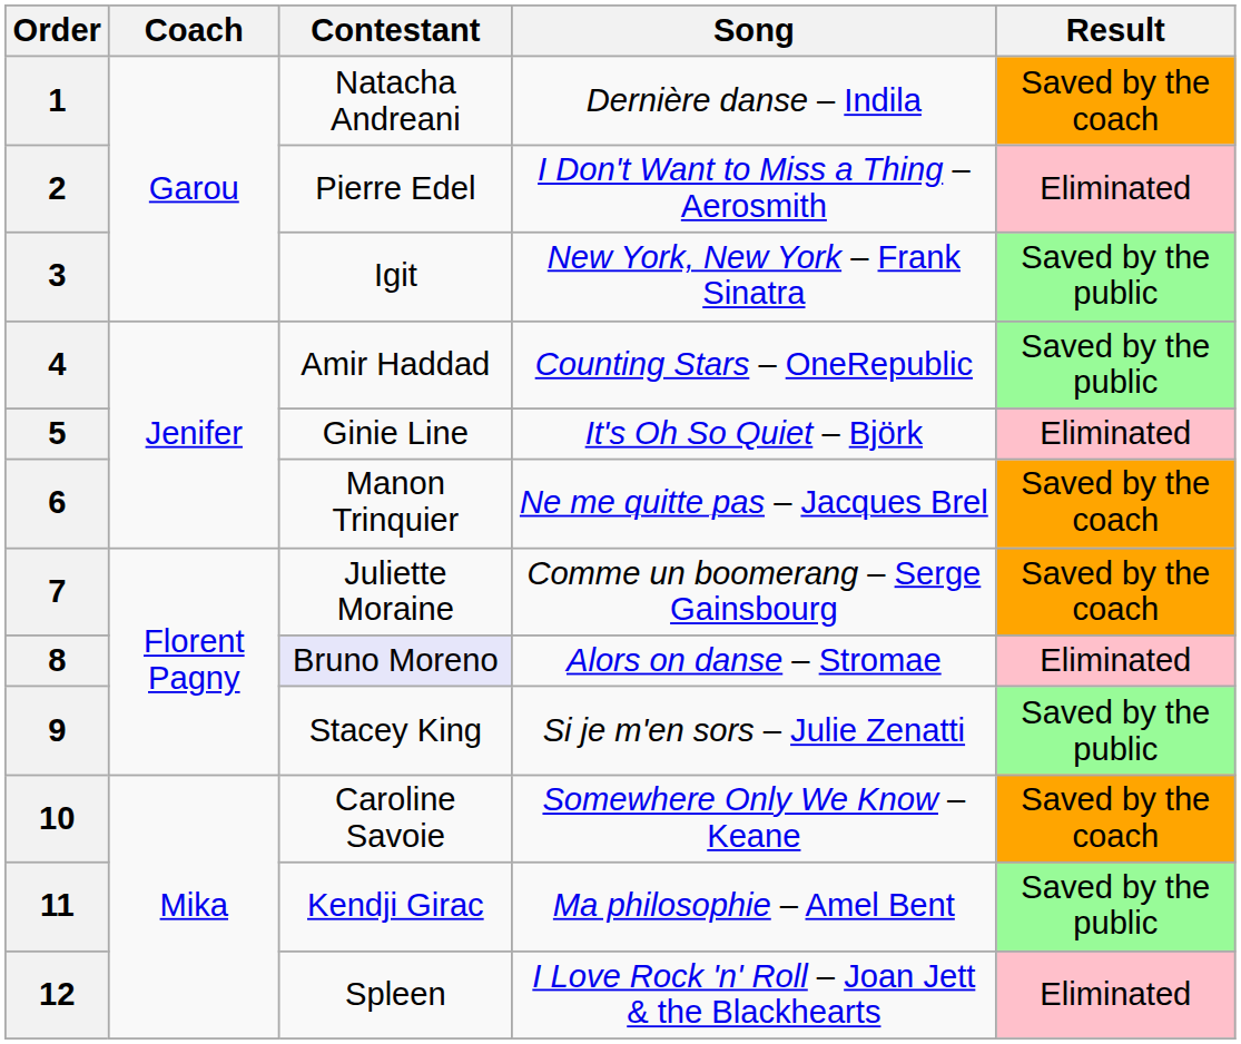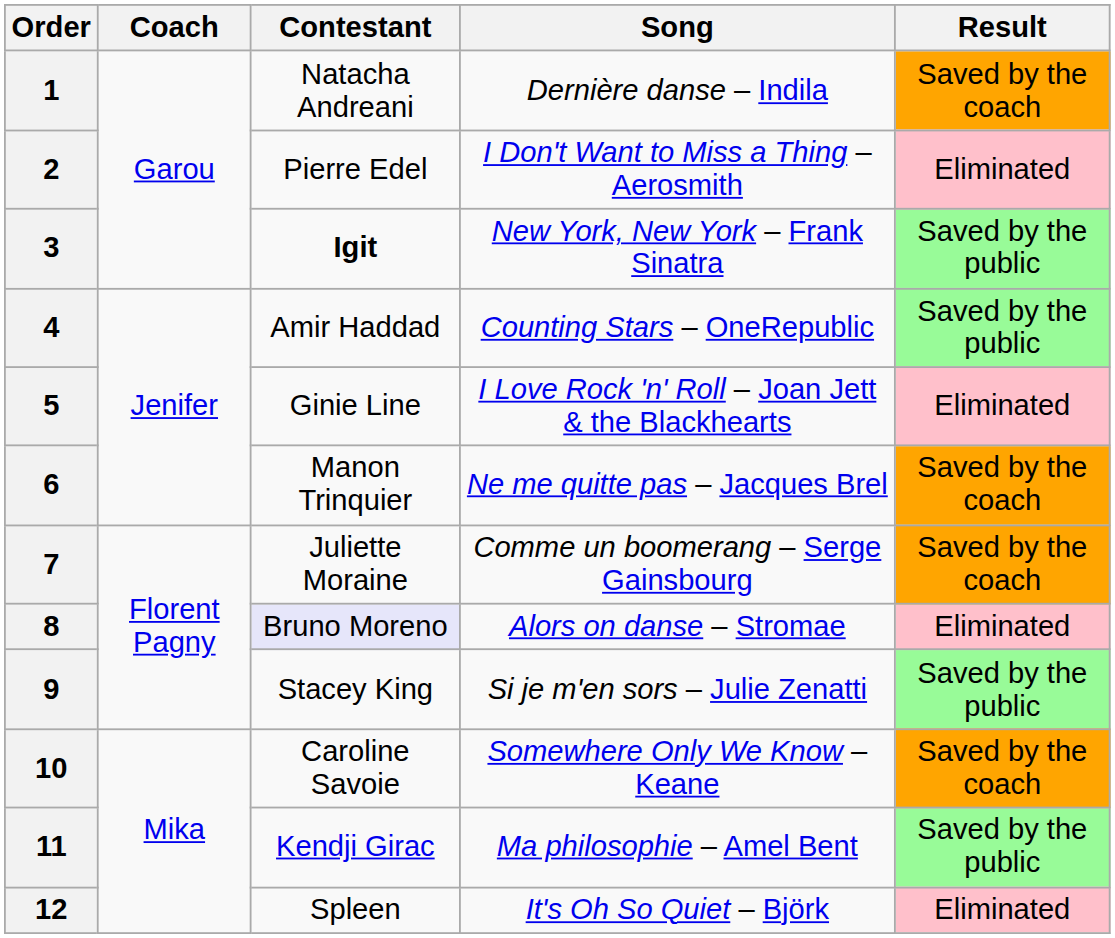3 | Contestant: normal -> bold
5 | Song: It's Oh So Quiet – Björk -> I Love Rock 'n' Roll – Joan Jett & the Blackhearts
12 | Song: I Love Rock 'n' Roll – Joan Jett & the Blackhearts -> It's Oh So Quiet – Björk
